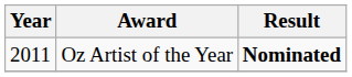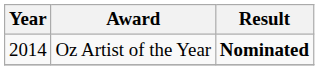Oz Artist of the Year | Year: 2011 -> 2014
